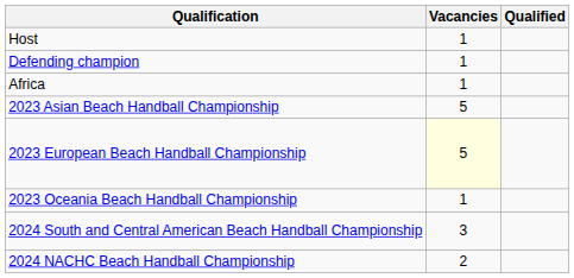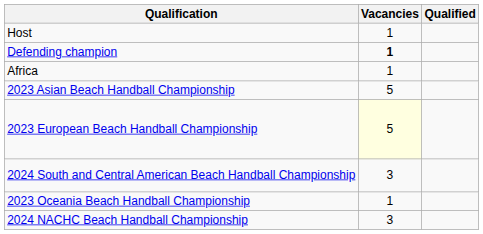Defending champion | Vacancies: normal -> bold
rows swapped: 2023 Oceania Beach Handball Championship <-> 2024 South and Central American Beach Handball Championship
2024 NACHC Beach Handball Championship | Vacancies: 2 -> 3
